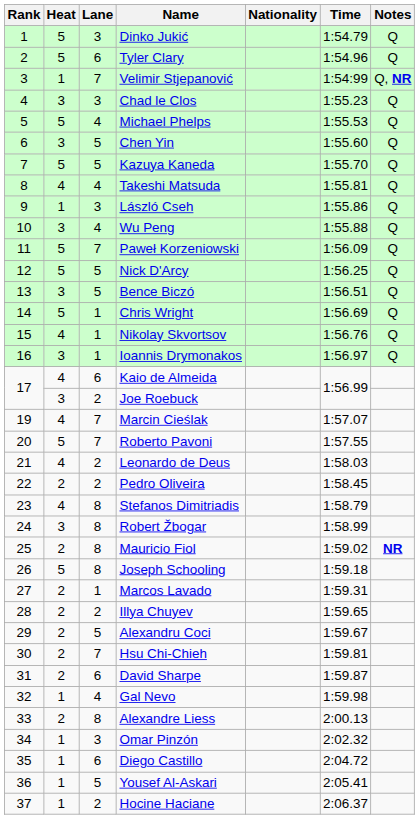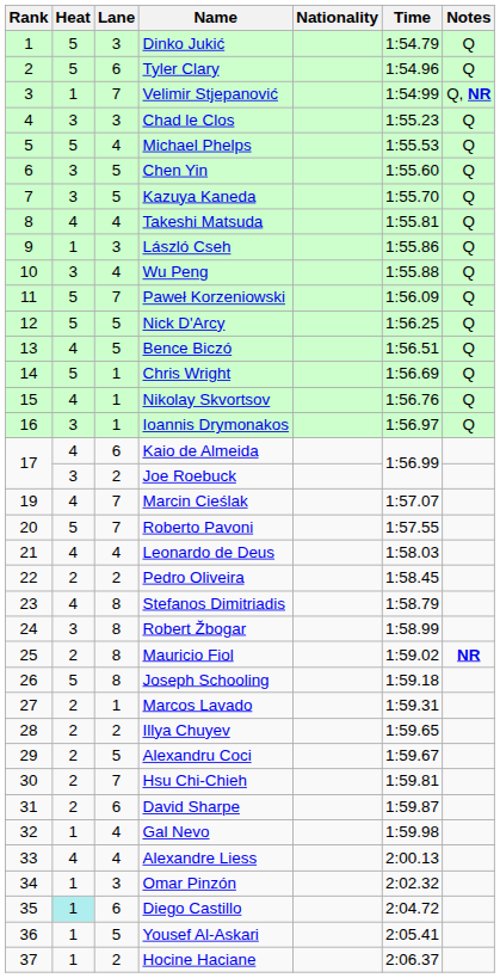Kazuya Kaneda | Heat: 5 -> 3
Bence Biczó | Heat: 3 -> 4
Leonardo de Deus | Lane: 2 -> 4
Alexandre Liess | Heat: 2 -> 4
Alexandre Liess | Lane: 8 -> 4
Diego Castillo | Heat: no background -> paleturquoise background
